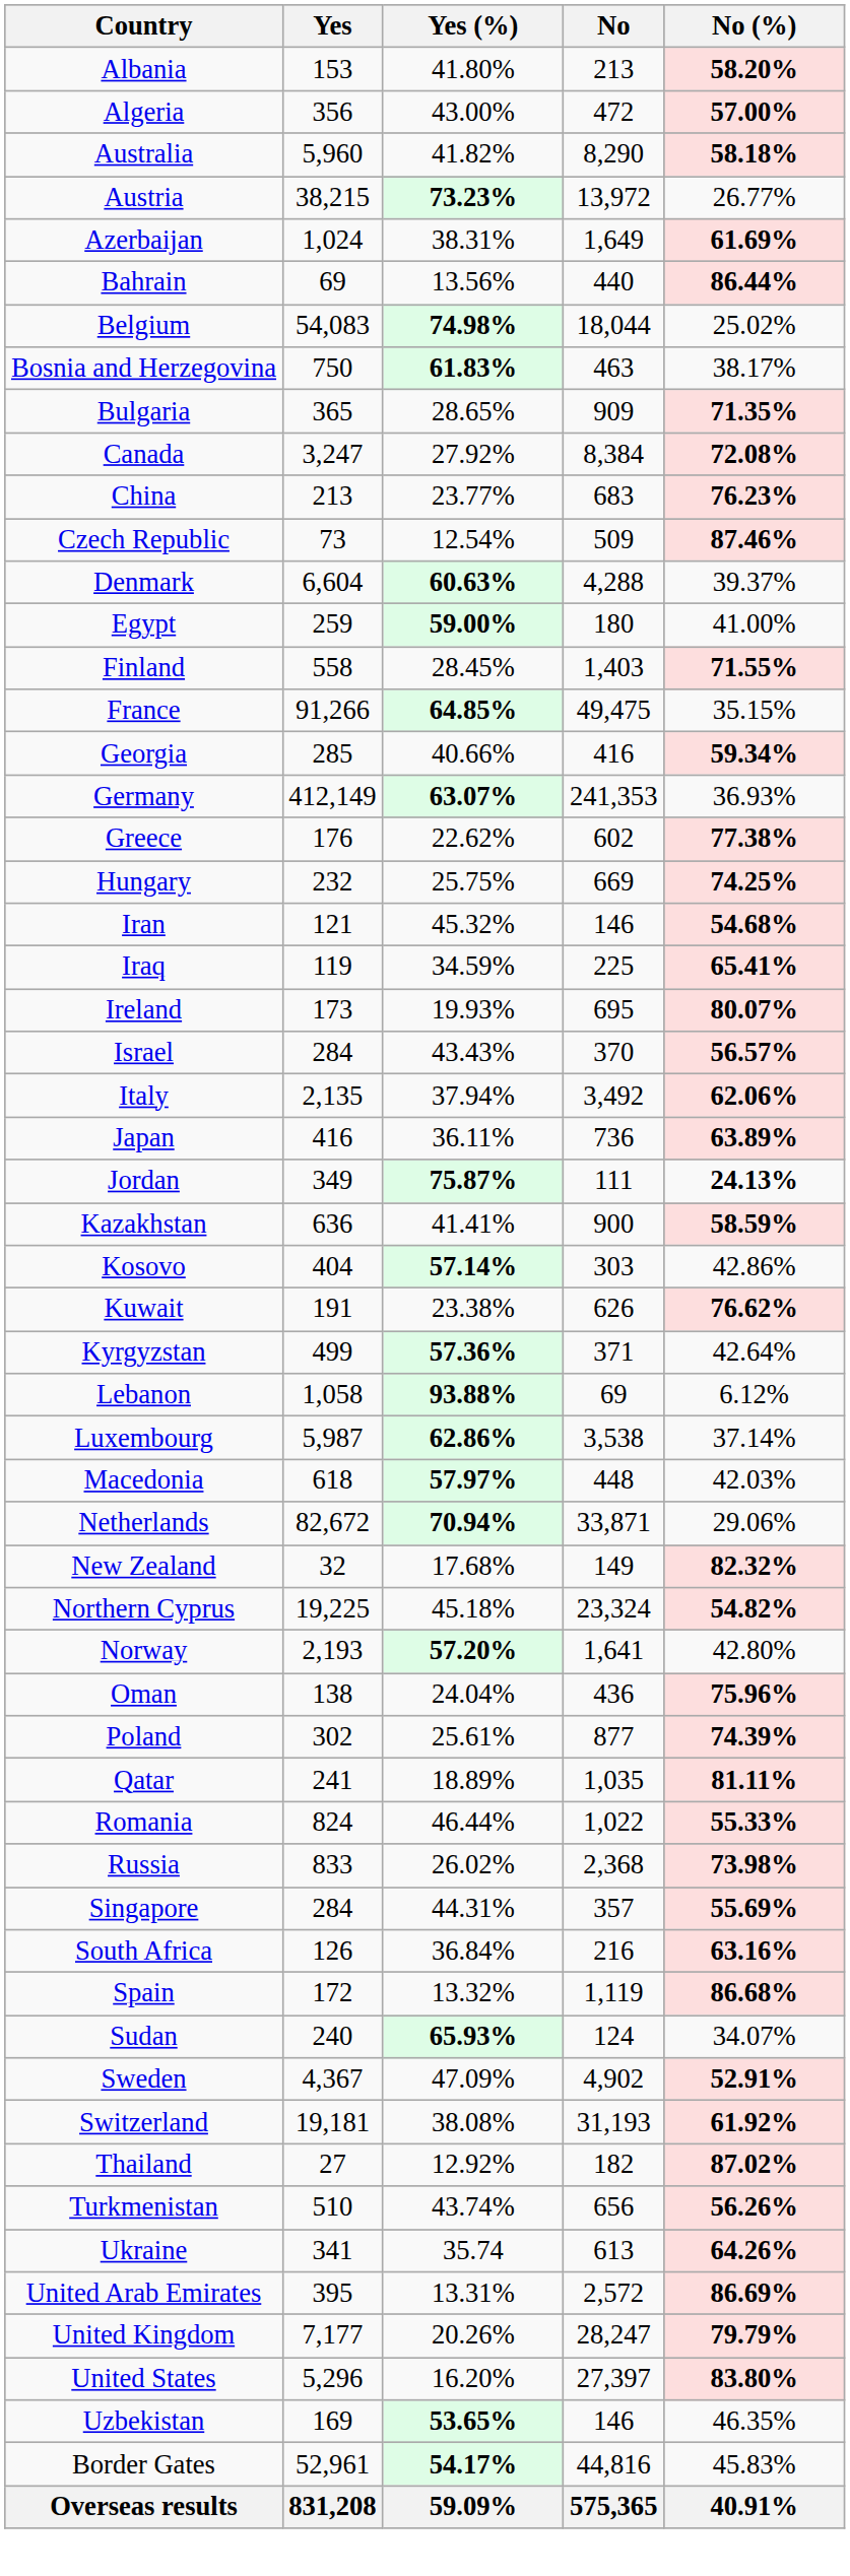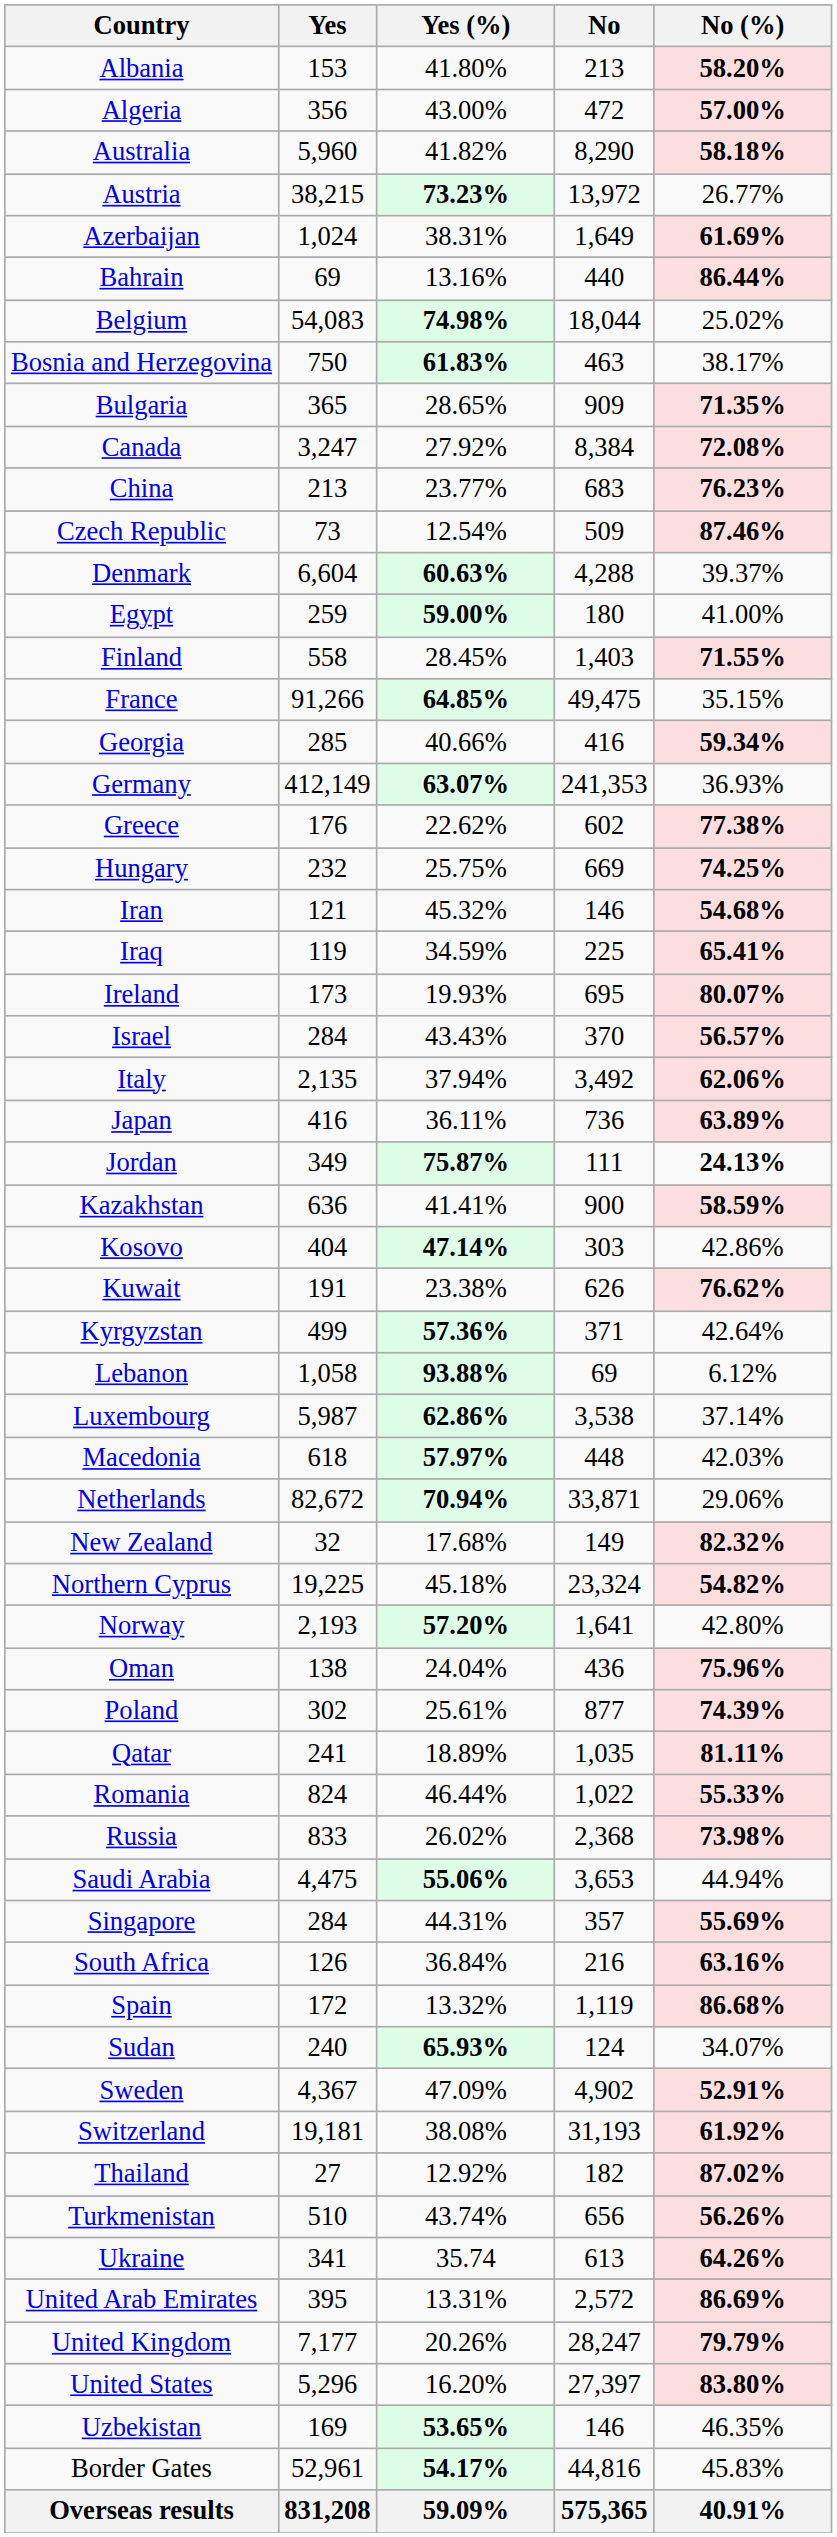Bahrain | Yes (%): 13.56% -> 13.16%
Kosovo | Yes (%): 57.14% -> 47.14%
+ row: Saudi Arabia | 4,475 | 55.06% | 3,653 | 44.94%
